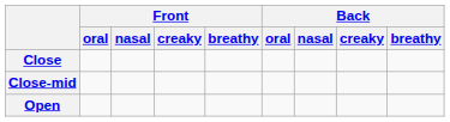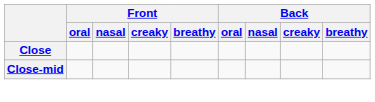- row: Open
